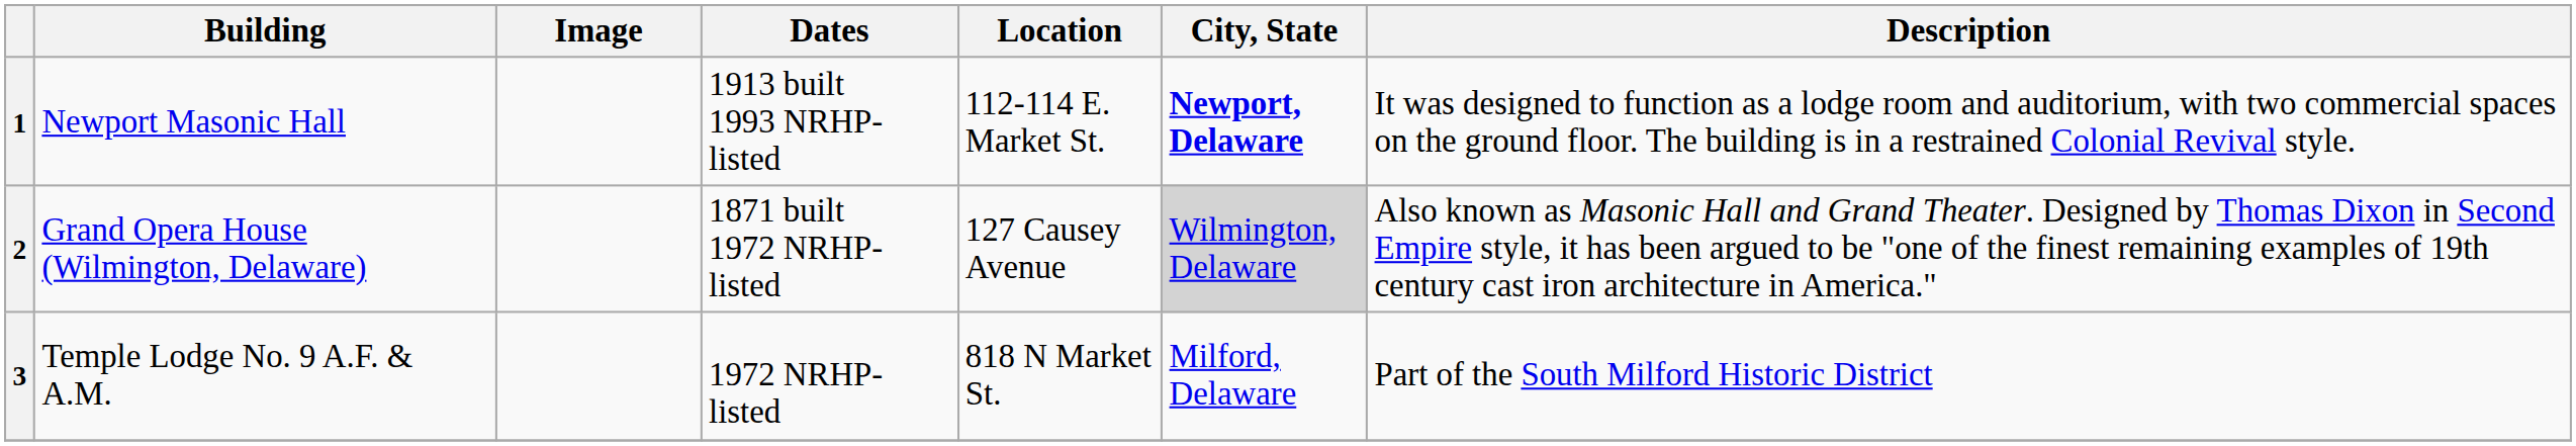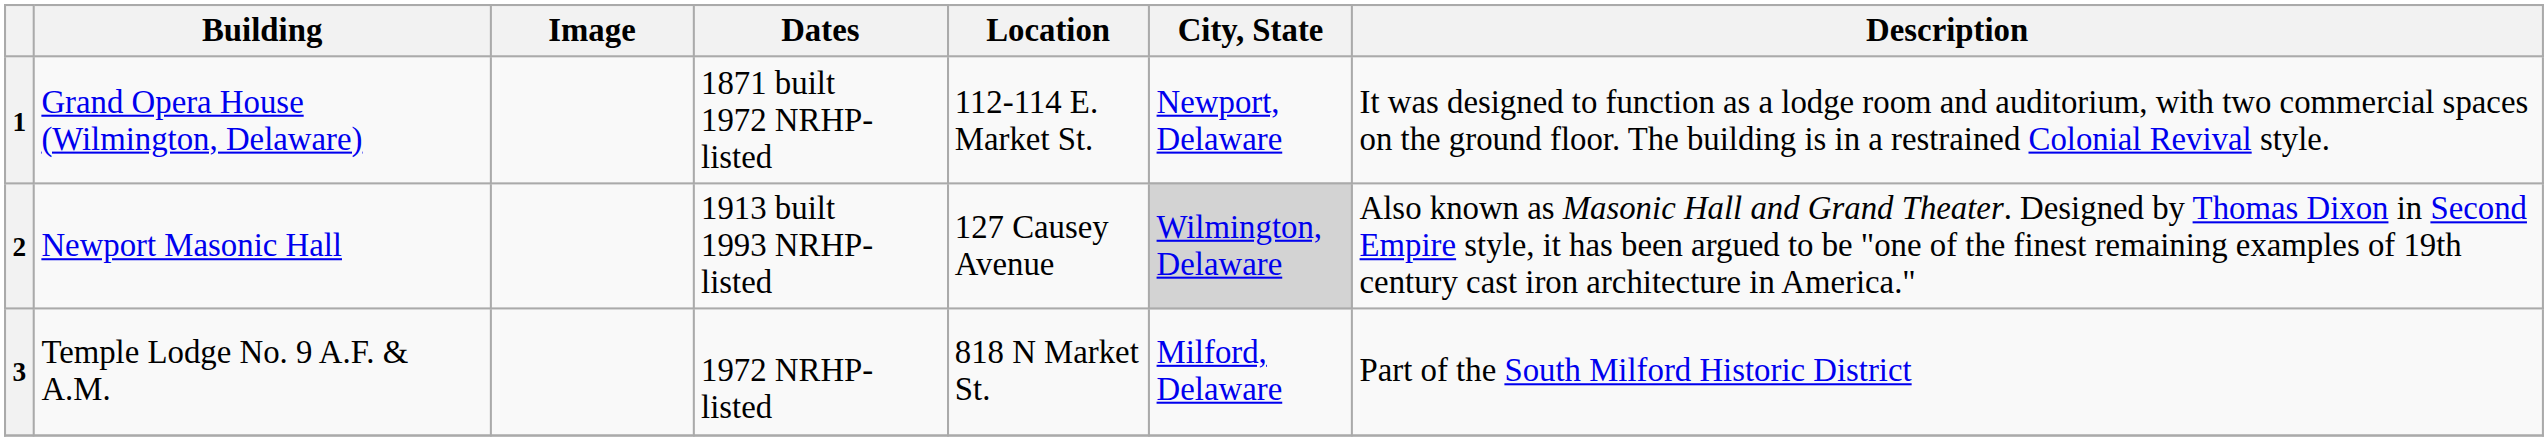1 | Building: Newport Masonic Hall -> Grand Opera House (Wilmington, Delaware)
1 | Dates: 1913 built 1993 NRHP-listed -> 1871 built 1972 NRHP-listed
1 | City, State: bold -> normal
2 | Building: Grand Opera House (Wilmington, Delaware) -> Newport Masonic Hall
2 | Dates: 1871 built 1972 NRHP-listed -> 1913 built 1993 NRHP-listed
